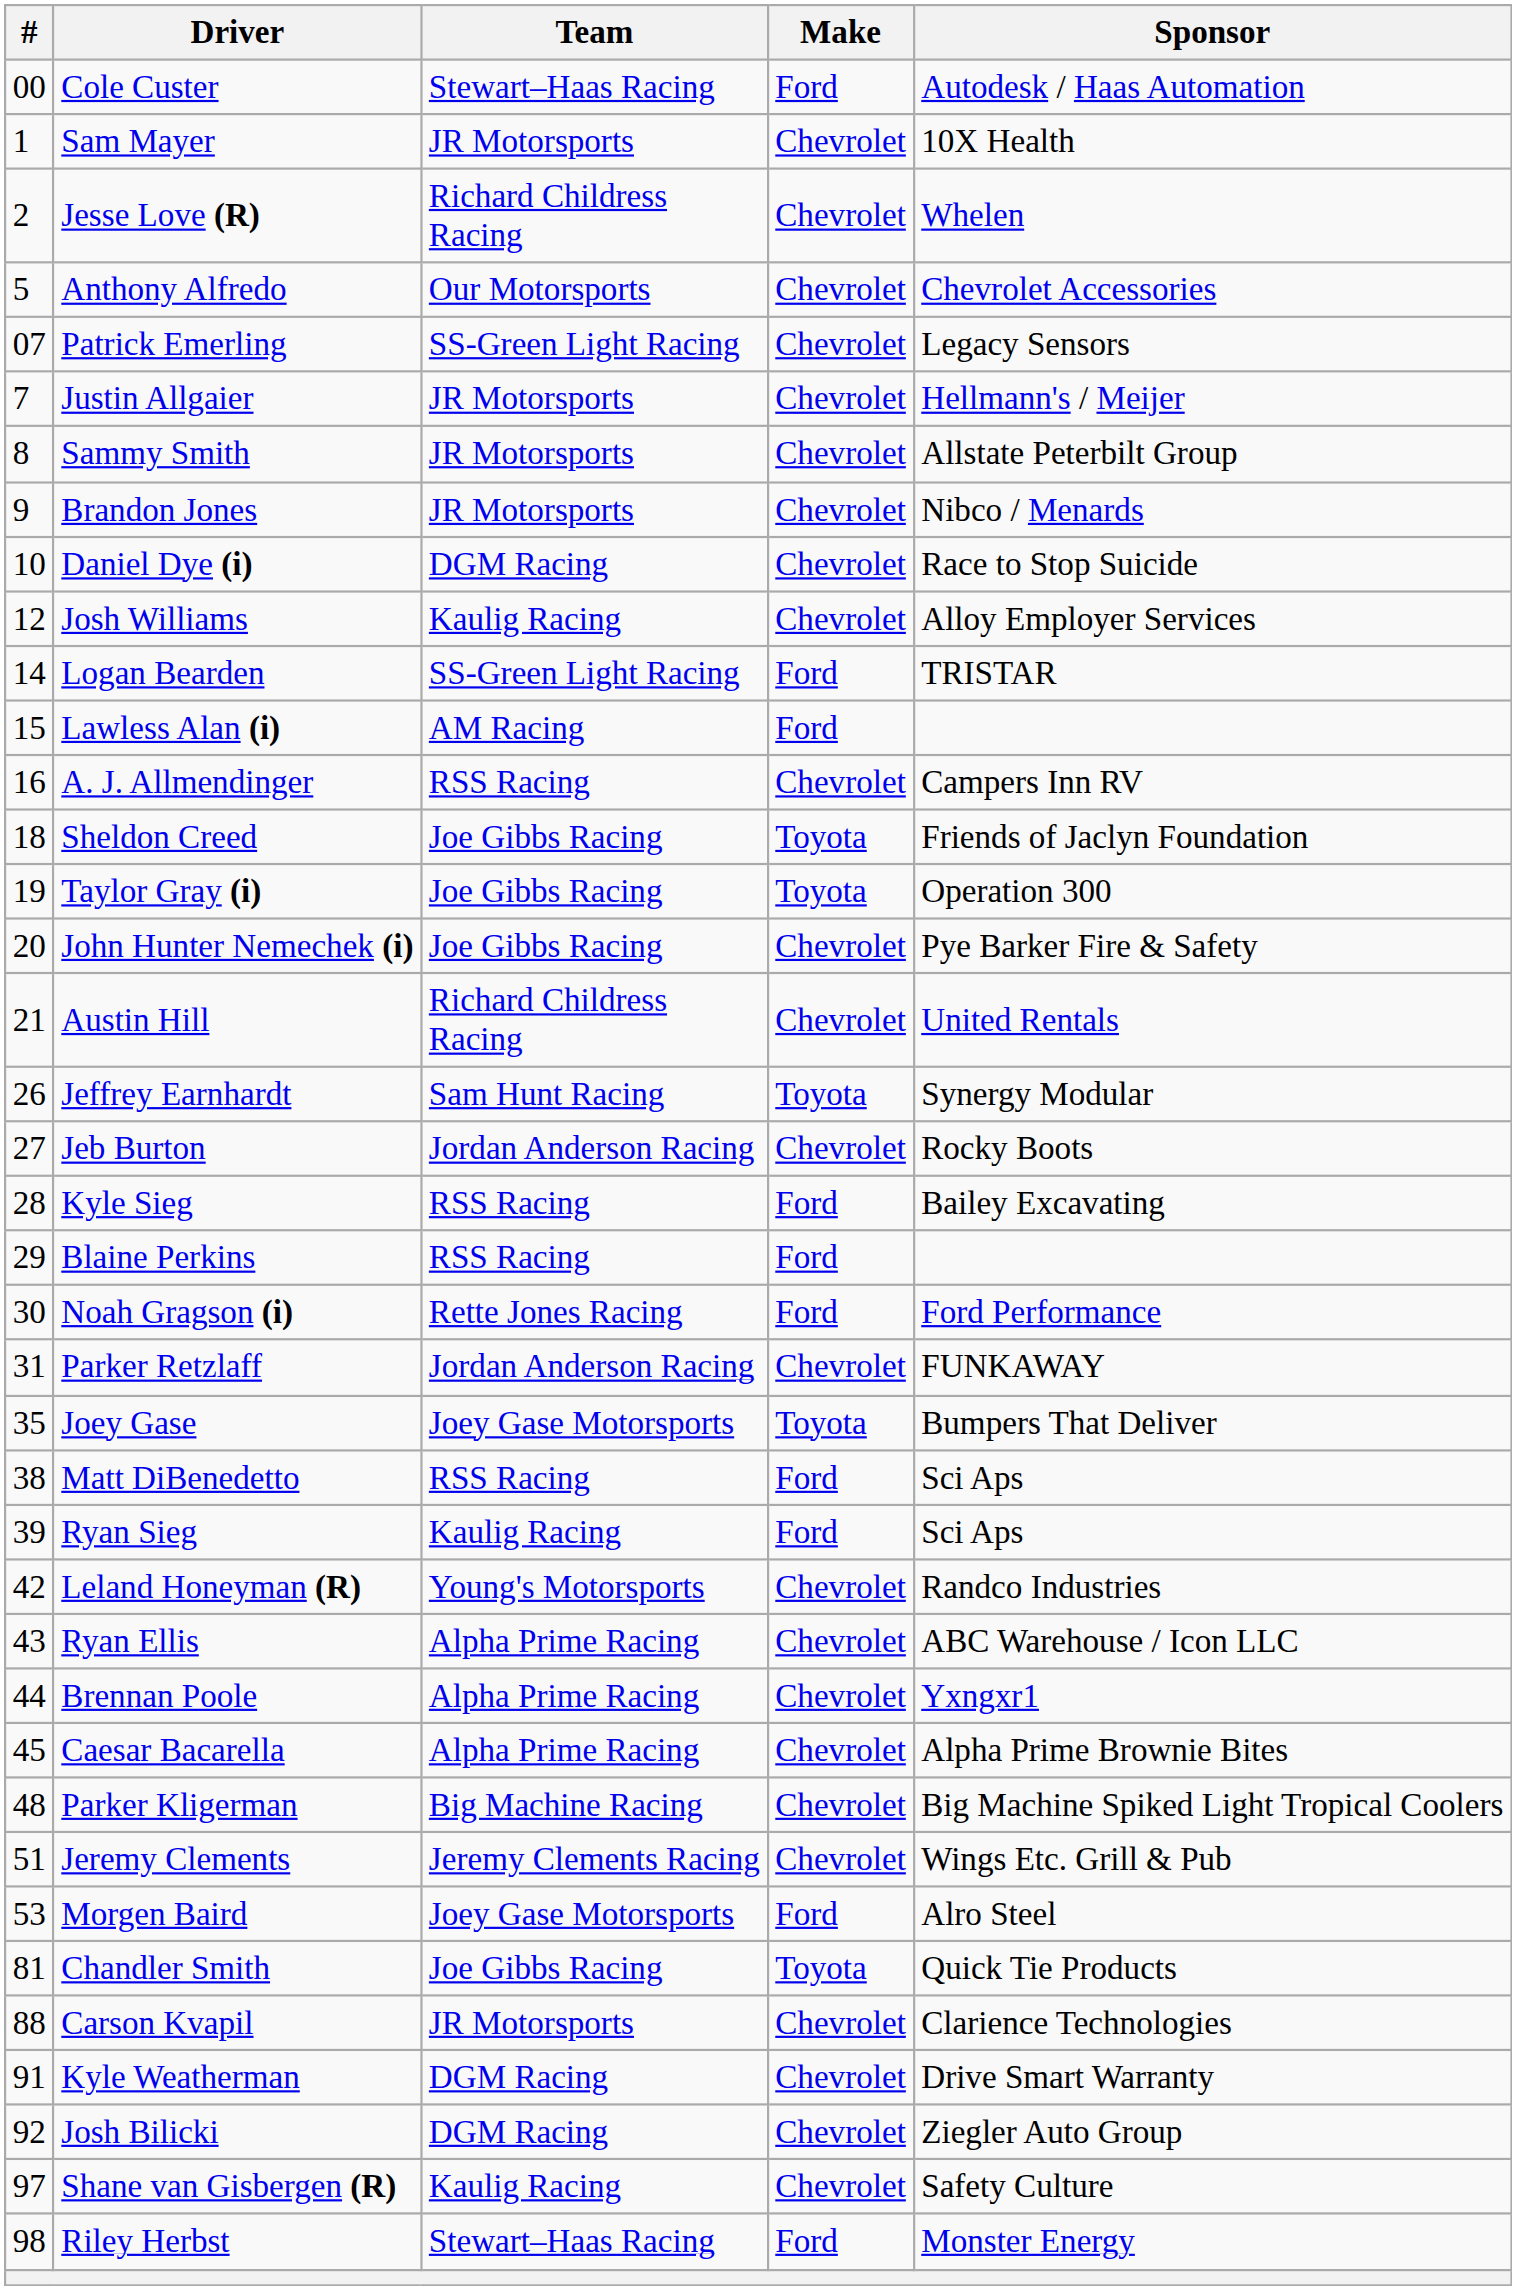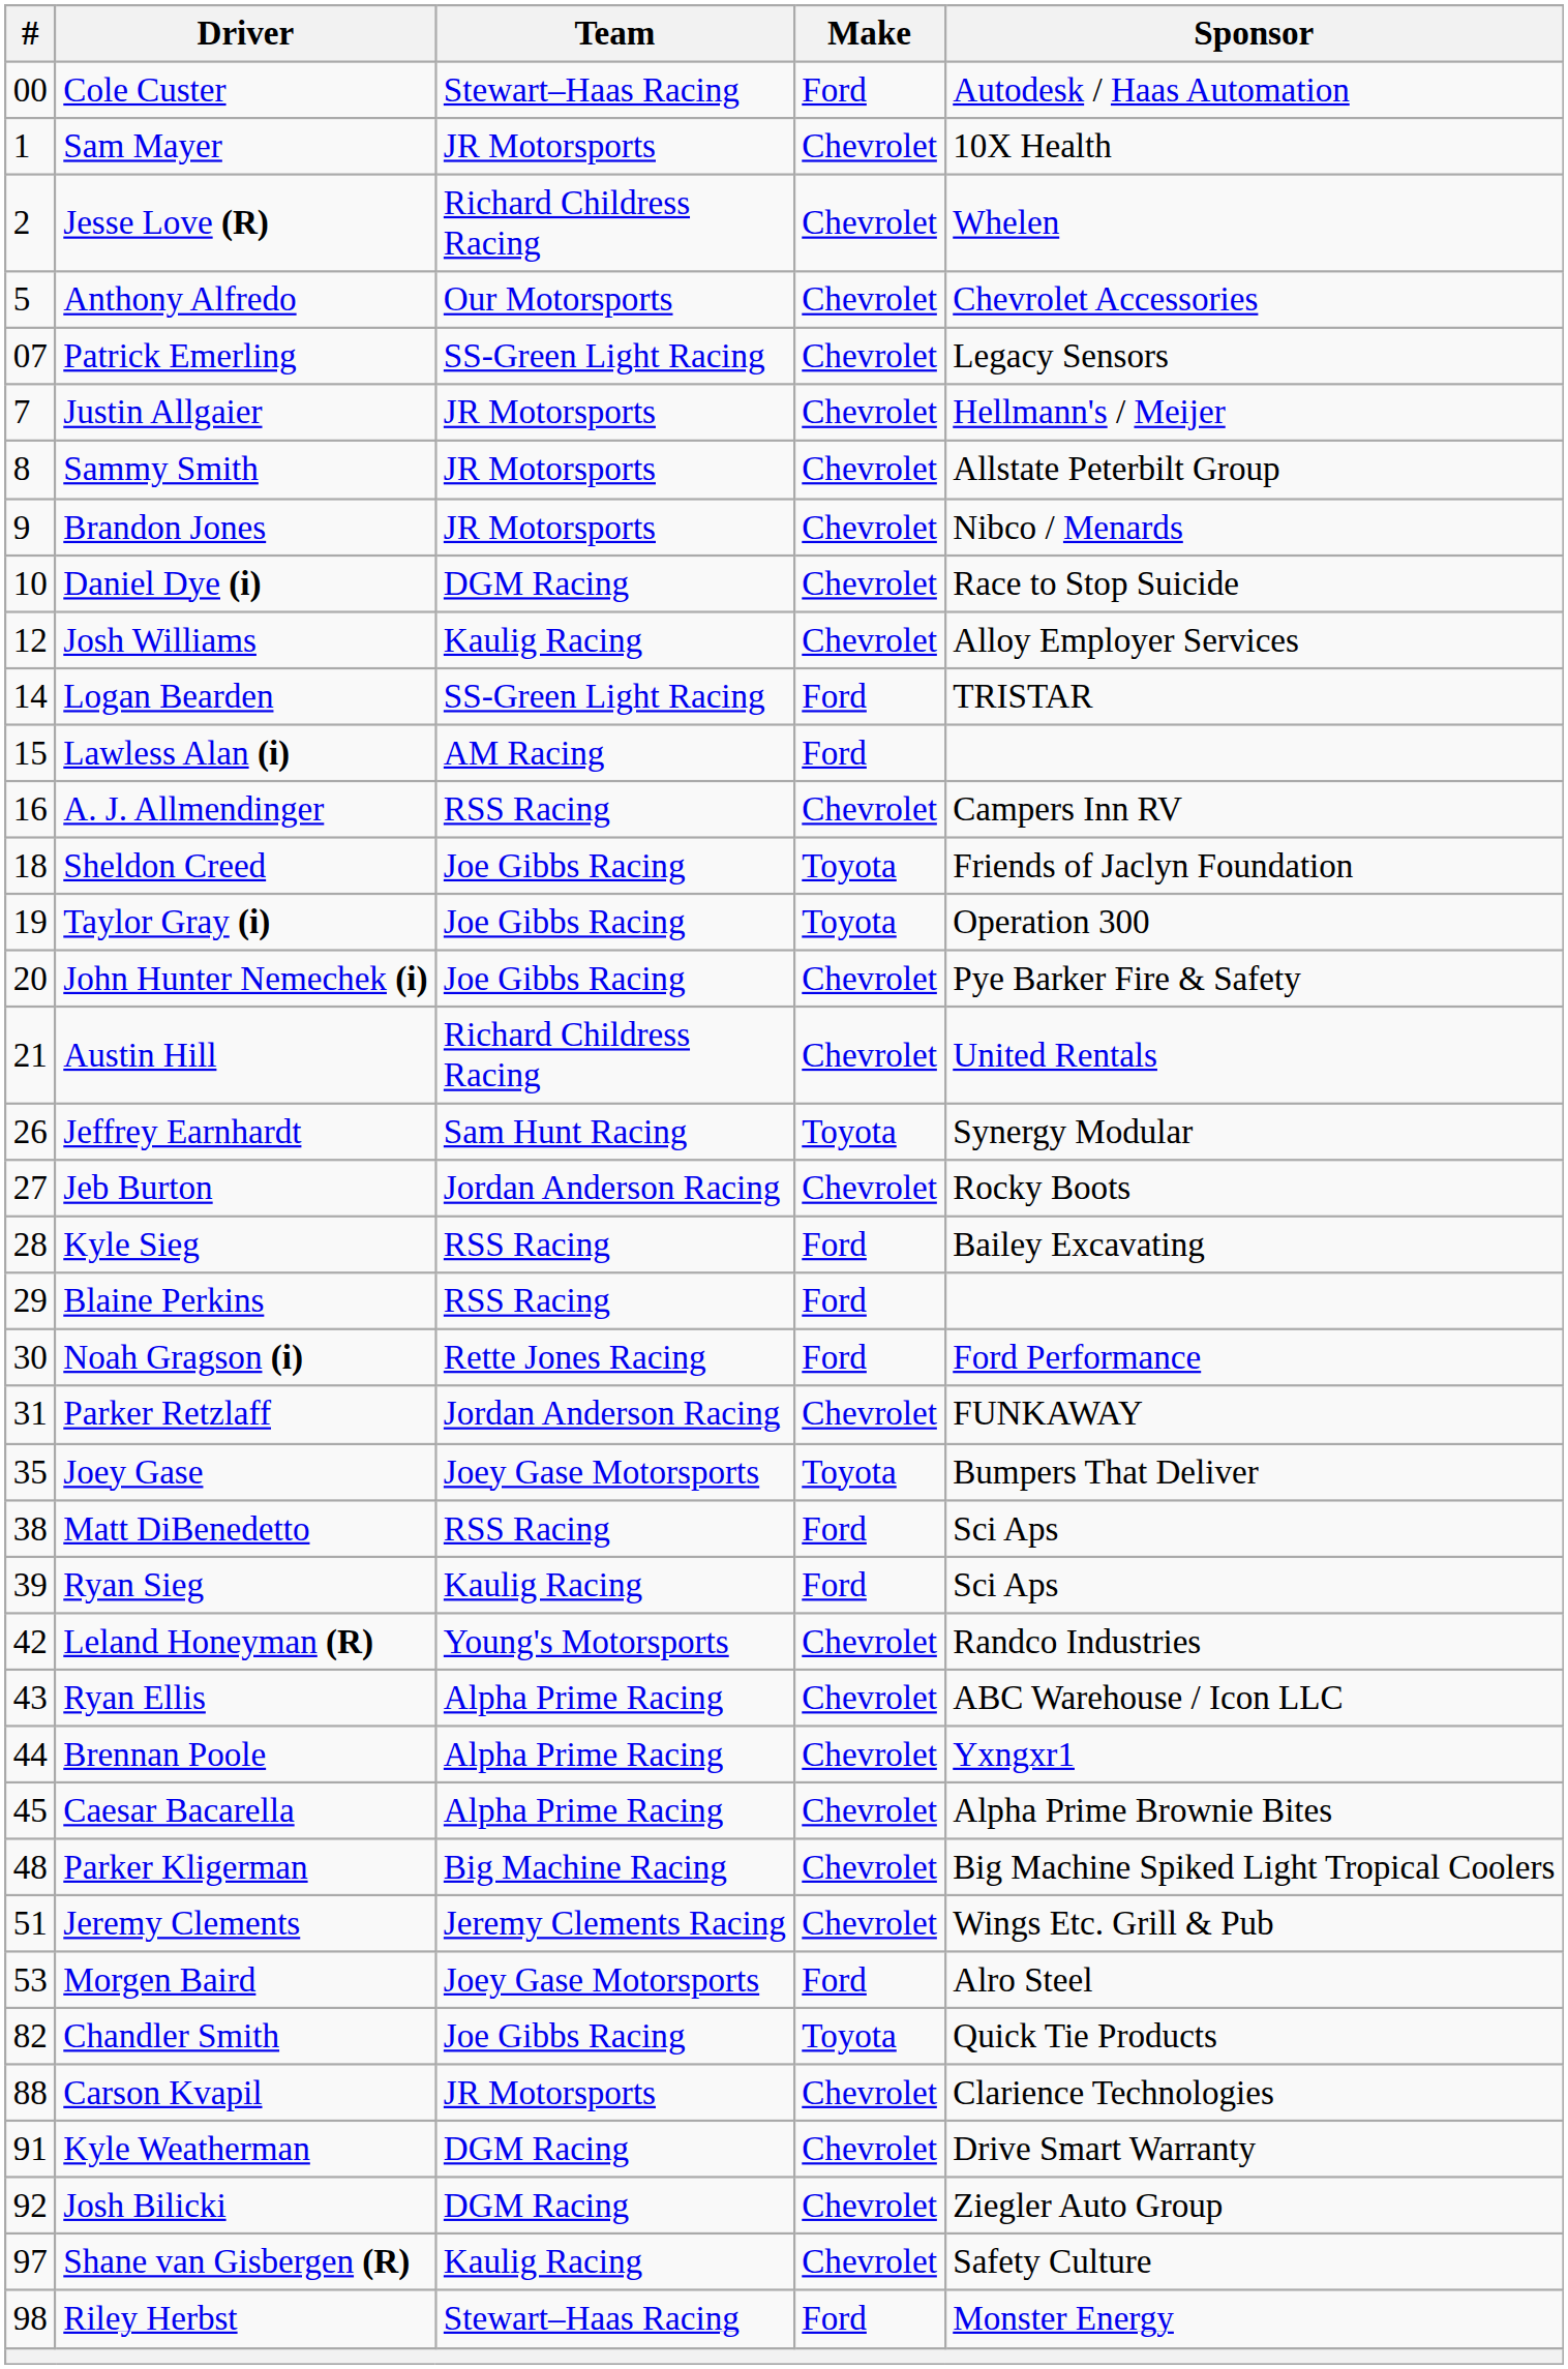Chandler Smith | #: 81 -> 82
